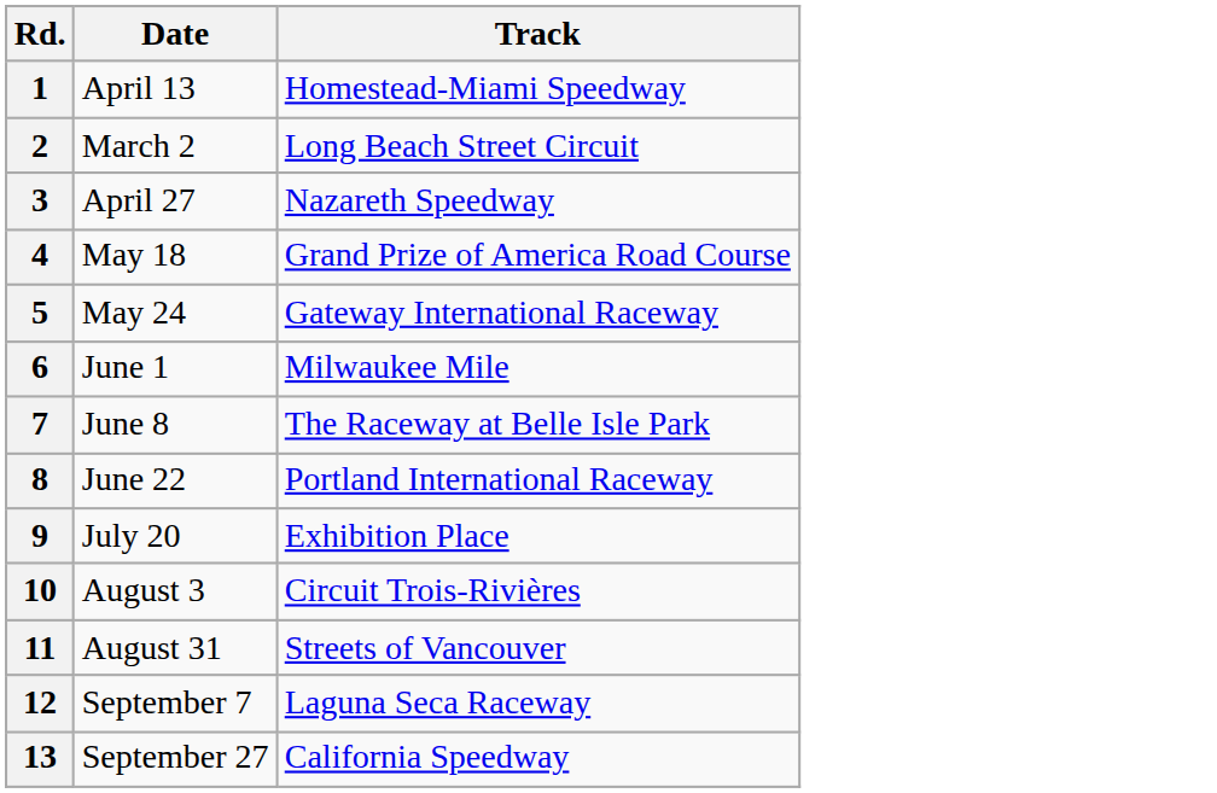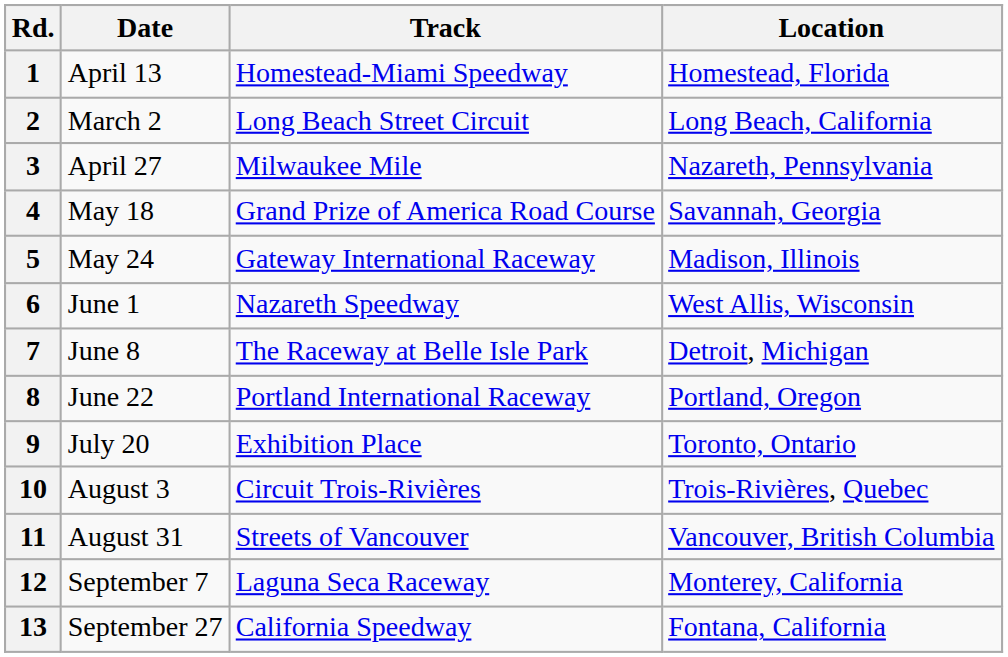+ column: Location | Homestead, Florida | Long Beach, California | Nazareth, Pennsylvania | Savannah, Georgia | Madison, Illinois | West Allis, Wisconsin | Detroit, Michigan | Portland, Oregon | Toronto, Ontario | Trois-Rivières, Quebec | Vancouver, British Columbia | Monterey, California | Fontana, California
3 | Track: Nazareth Speedway -> Milwaukee Mile
6 | Track: Milwaukee Mile -> Nazareth Speedway
